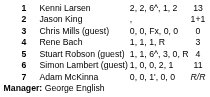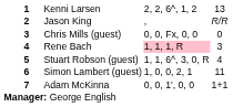Jason King | column 5: 1+1 -> R/R
Rene Bach | column 4: no background -> pink background
Adam McKinna | column 5: R/R -> 1+1
